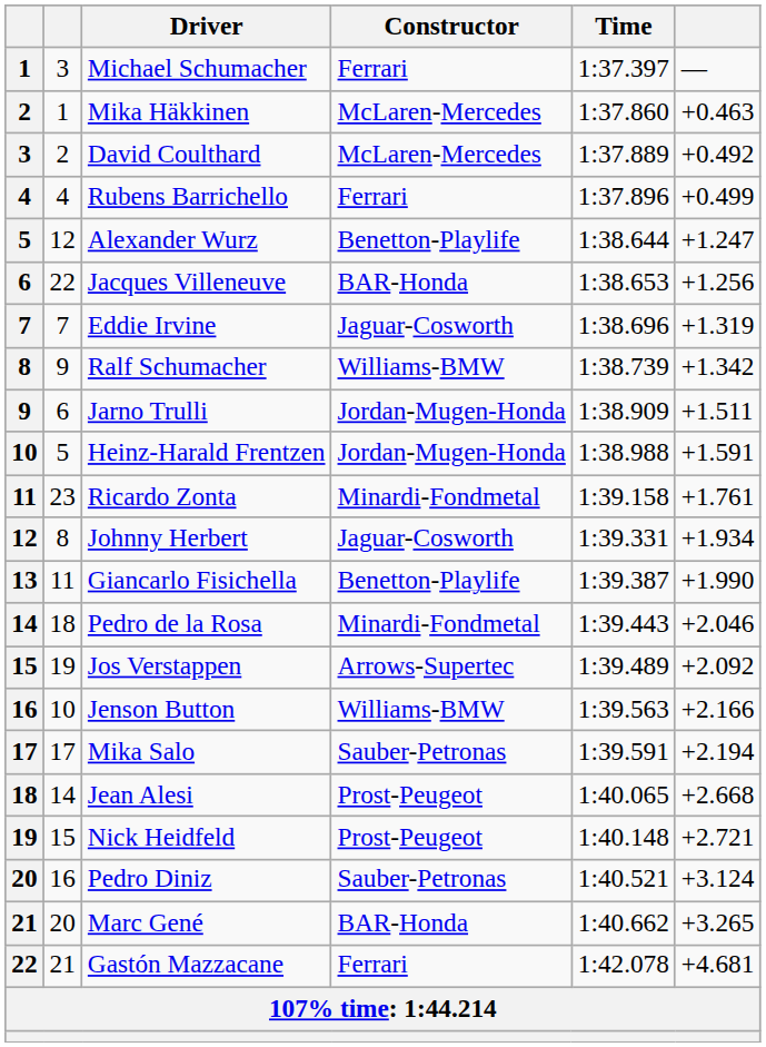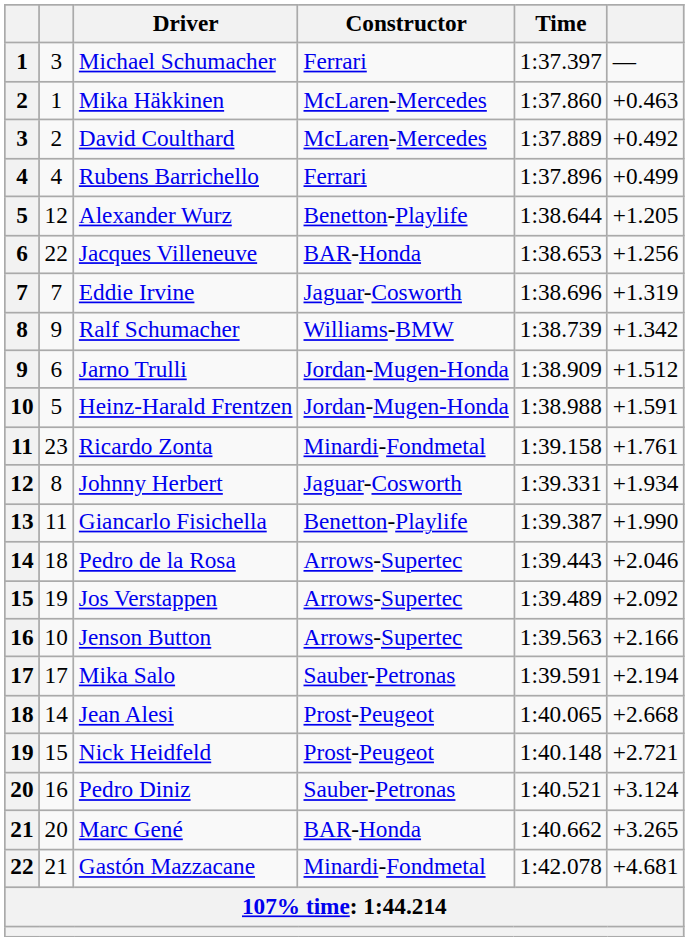Alexander Wurz | column 6: +1.247 -> +1.205
Jarno Trulli | column 6: +1.511 -> +1.512
Pedro de la Rosa | Constructor: Minardi-Fondmetal -> Arrows-Supertec
Jenson Button | Constructor: Williams-BMW -> Arrows-Supertec
Gastón Mazzacane | Constructor: Ferrari -> Minardi-Fondmetal
